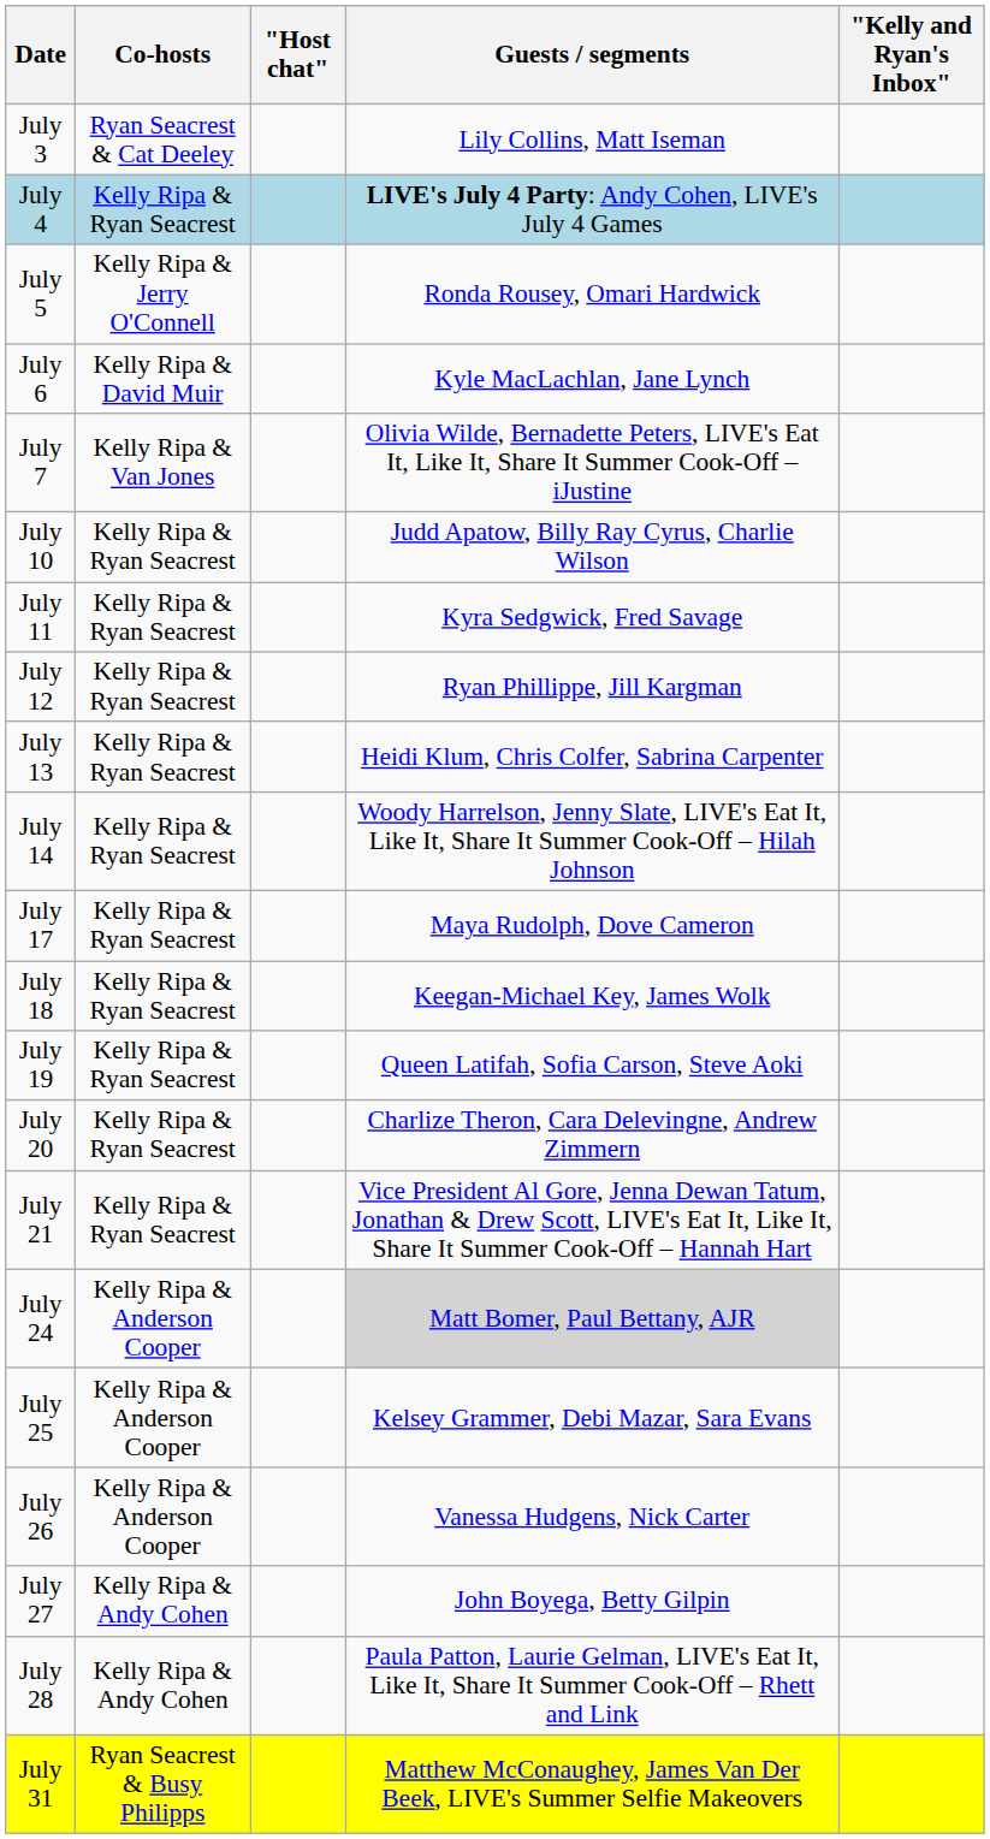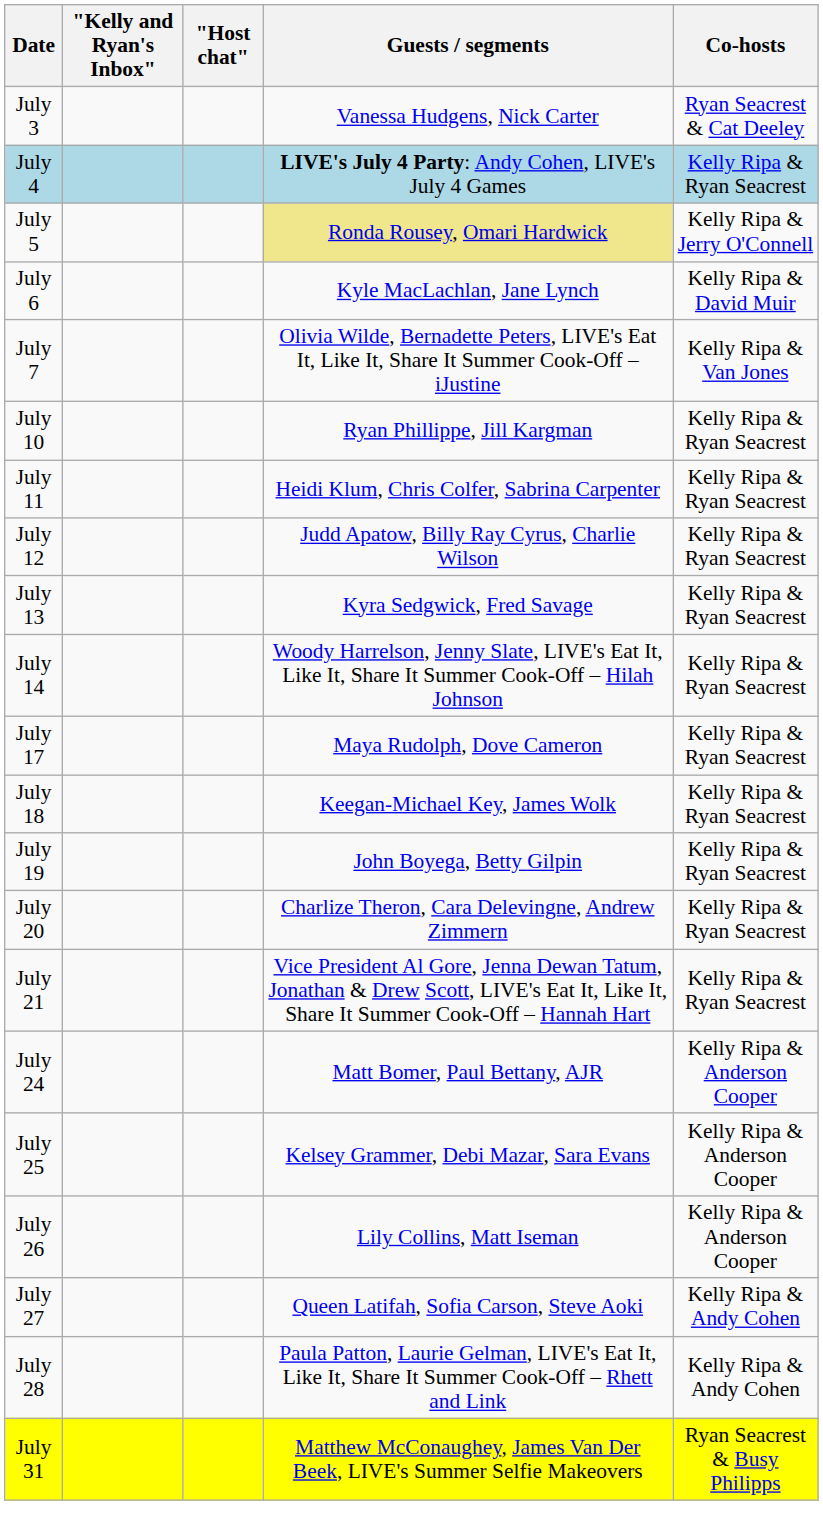columns swapped: Co-hosts <-> "Kelly and Ryan's Inbox"
July 3 | Guests / segments: Lily Collins, Matt Iseman -> Vanessa Hudgens, Nick Carter
July 5 | Guests / segments: no background -> khaki background
July 10 | Guests / segments: Judd Apatow, Billy Ray Cyrus, Charlie Wilson -> Ryan Phillippe, Jill Kargman
July 11 | Guests / segments: Kyra Sedgwick, Fred Savage -> Heidi Klum, Chris Colfer, Sabrina Carpenter
July 12 | Guests / segments: Ryan Phillippe, Jill Kargman -> Judd Apatow, Billy Ray Cyrus, Charlie Wilson
July 13 | Guests / segments: Heidi Klum, Chris Colfer, Sabrina Carpenter -> Kyra Sedgwick, Fred Savage
July 19 | Guests / segments: Queen Latifah, Sofia Carson, Steve Aoki -> John Boyega, Betty Gilpin
July 24 | Guests / segments: lightgrey background -> no background
July 26 | Guests / segments: Vanessa Hudgens, Nick Carter -> Lily Collins, Matt Iseman
July 27 | Guests / segments: John Boyega, Betty Gilpin -> Queen Latifah, Sofia Carson, Steve Aoki
